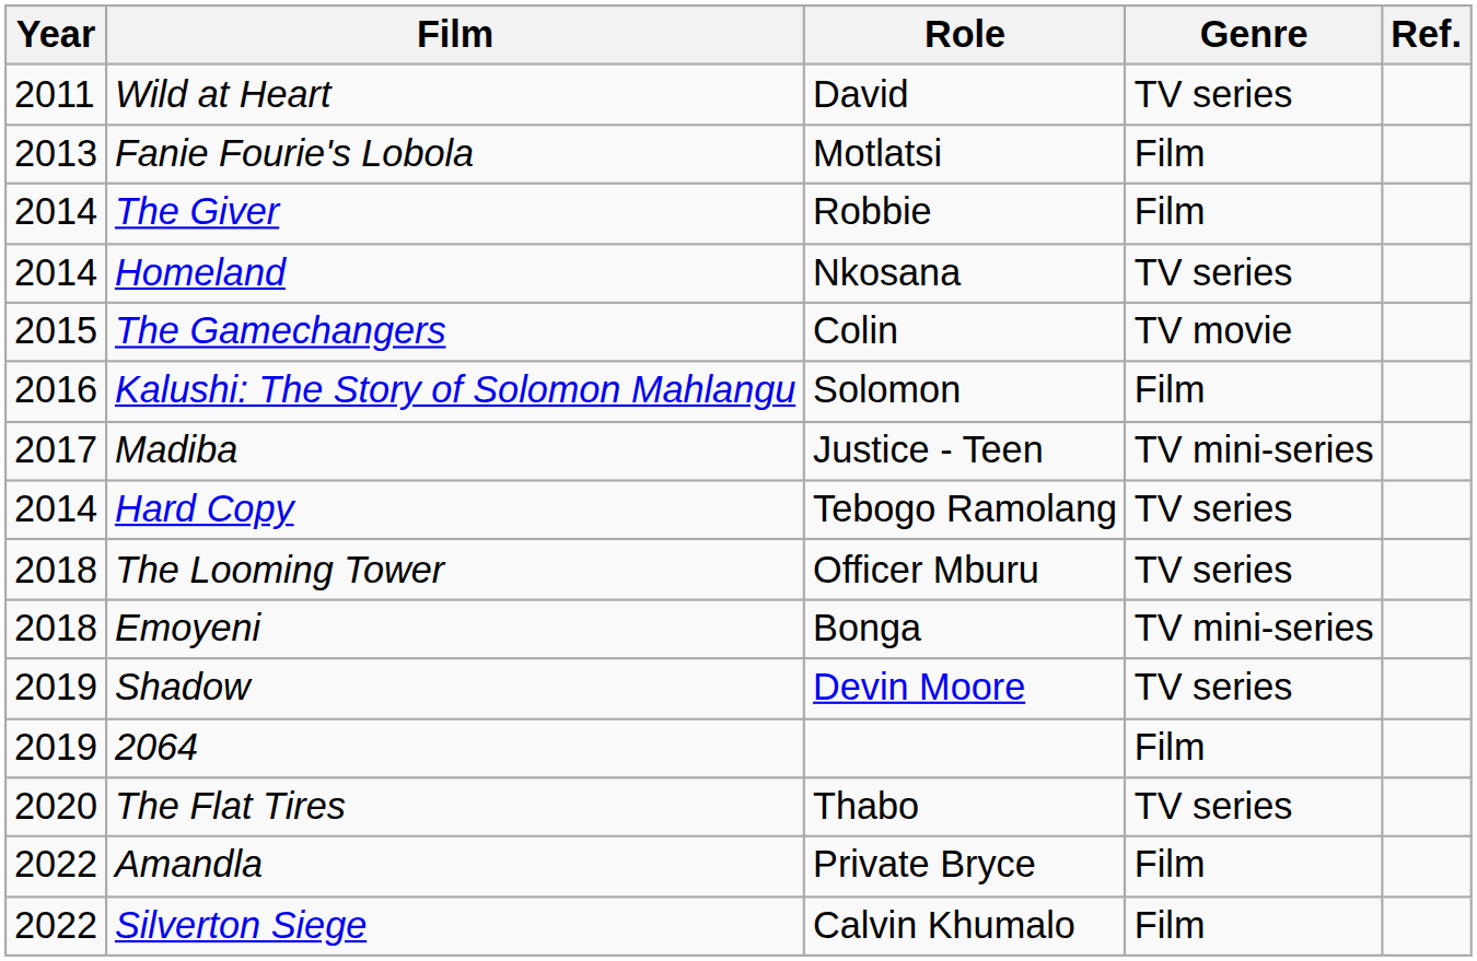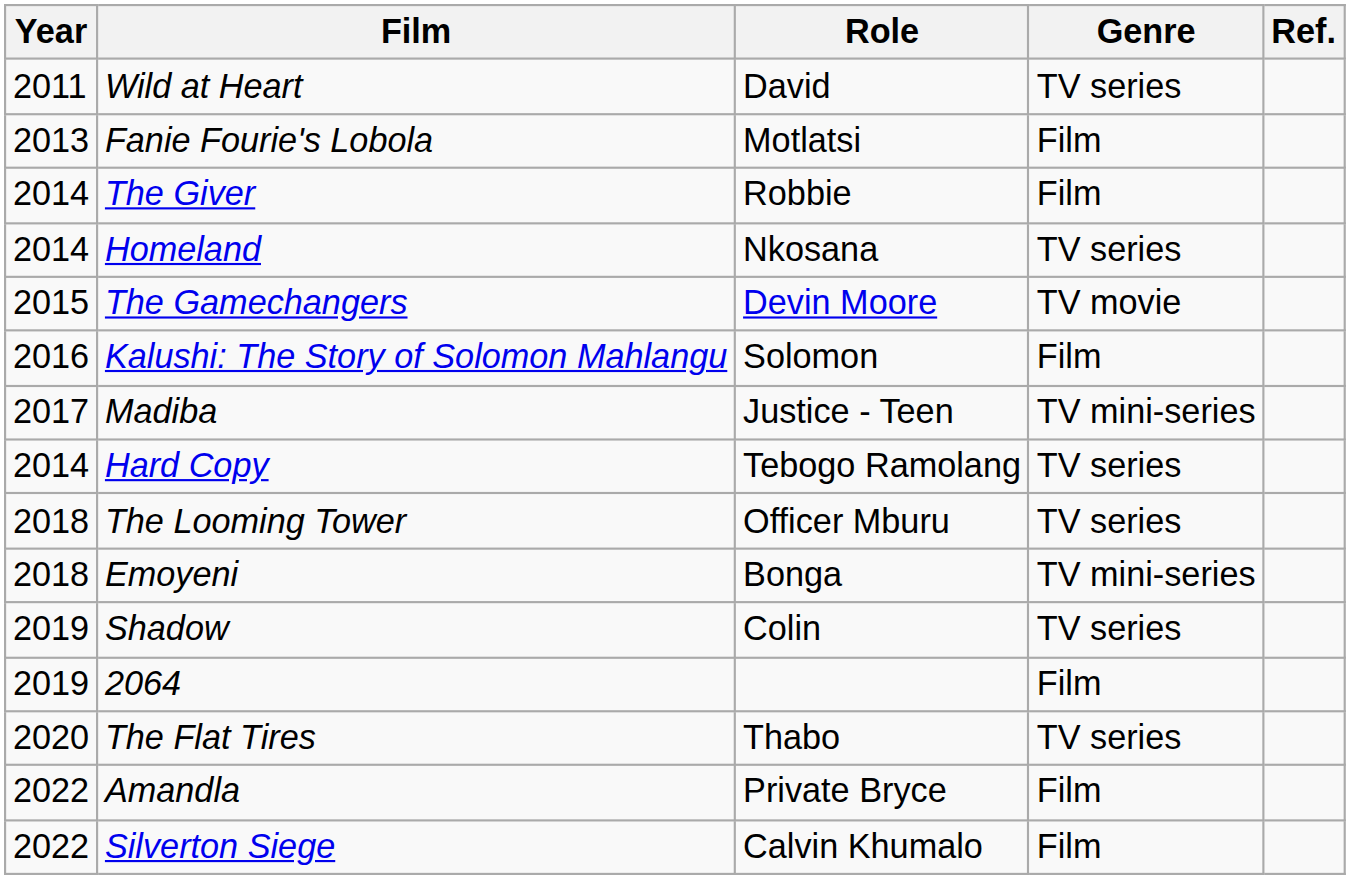The Gamechangers | Role: Colin -> Devin Moore
Shadow | Role: Devin Moore -> Colin
